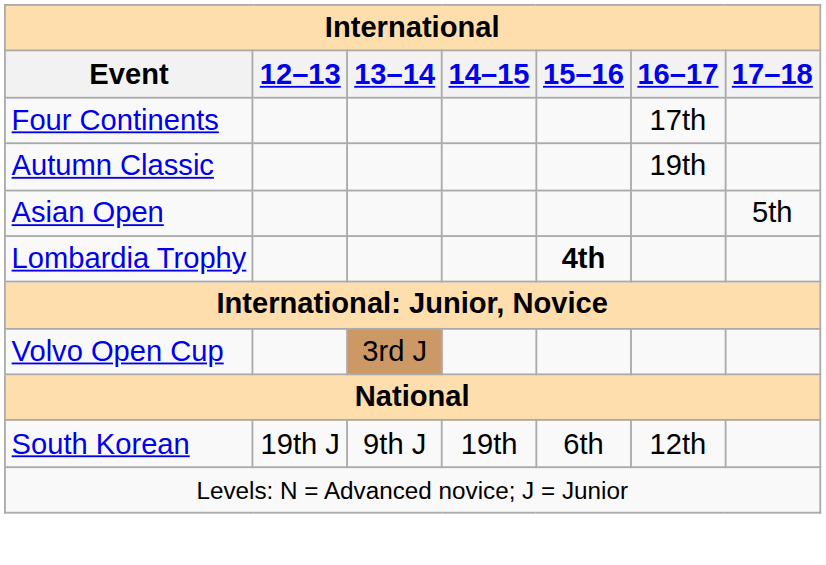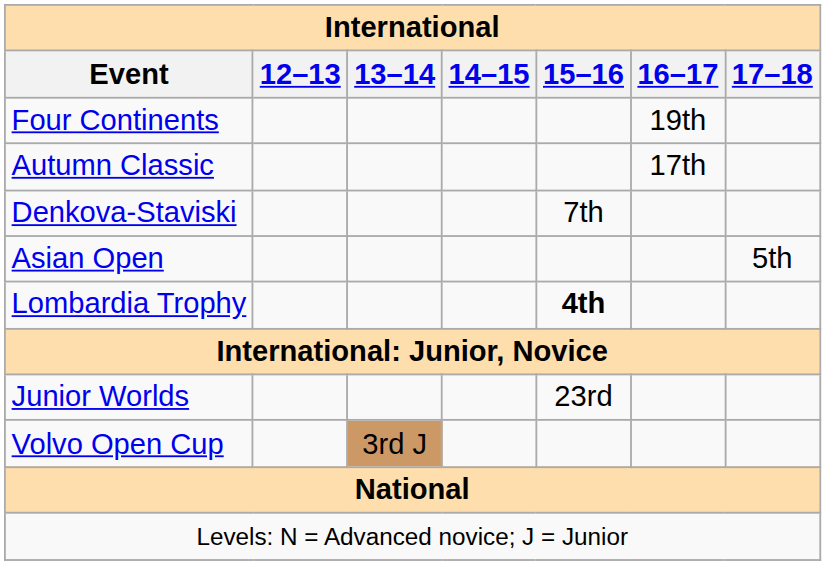Four Continents | 16–17: 17th -> 19th
Autumn Classic | 16–17: 19th -> 17th
+ row: Denkova-Staviski | 7th
+ row: Junior Worlds | 23rd
- row: South Korean | 19th J | 9th J | 19th | 6th | 12th
